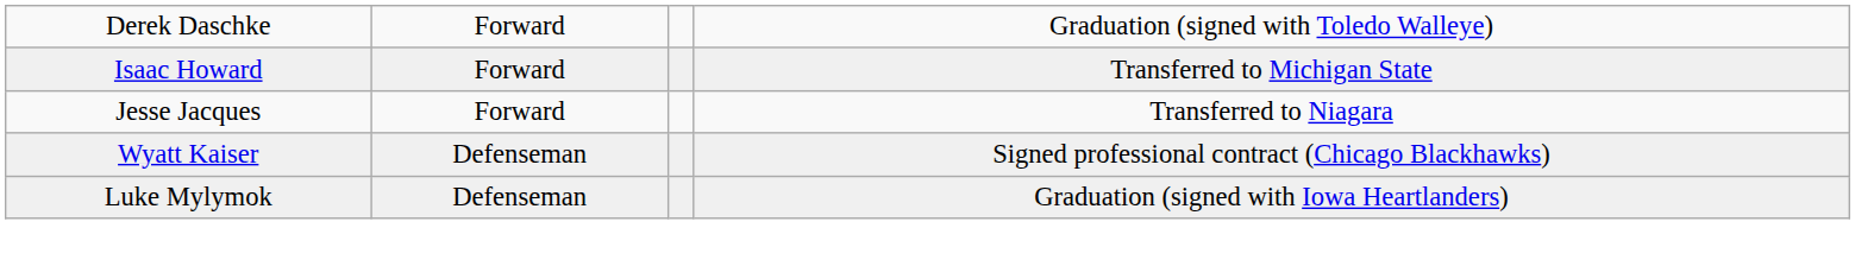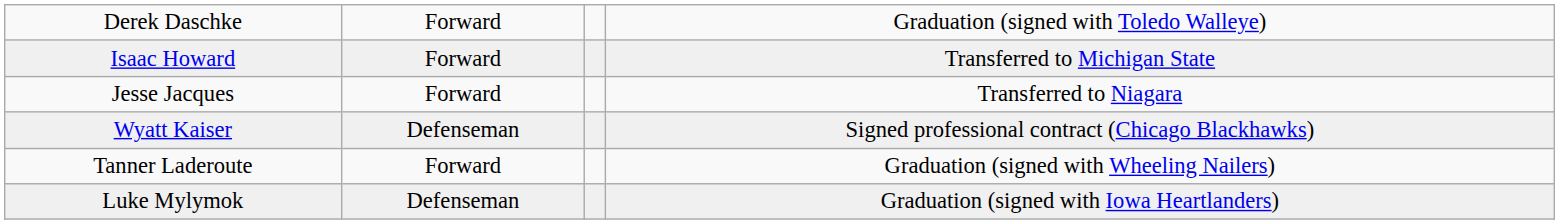+ row: Tanner Laderoute | Forward | Graduation (signed with Wheeling Nailers)
